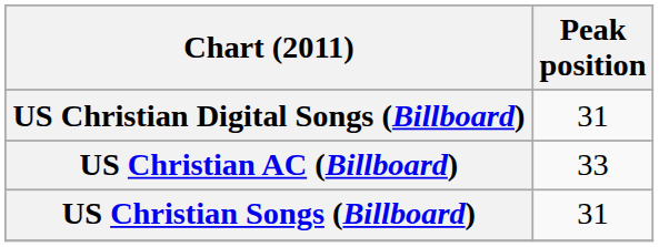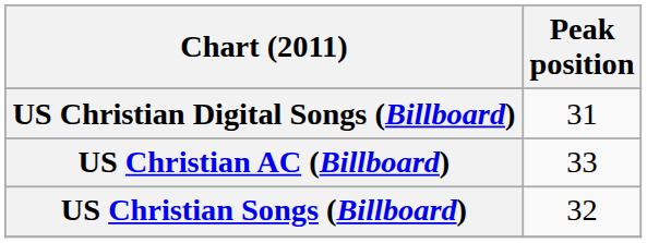US Christian Songs (Billboard) | Peak position: 31 -> 32
